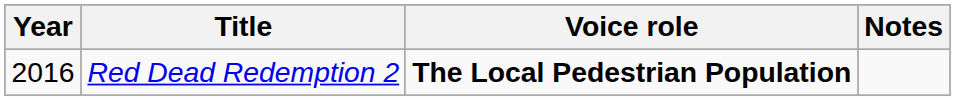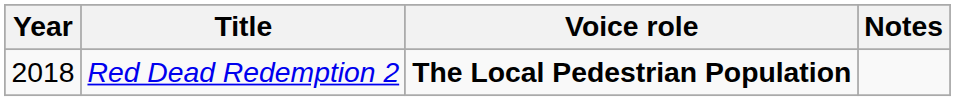Red Dead Redemption 2 | Year: 2016 -> 2018
